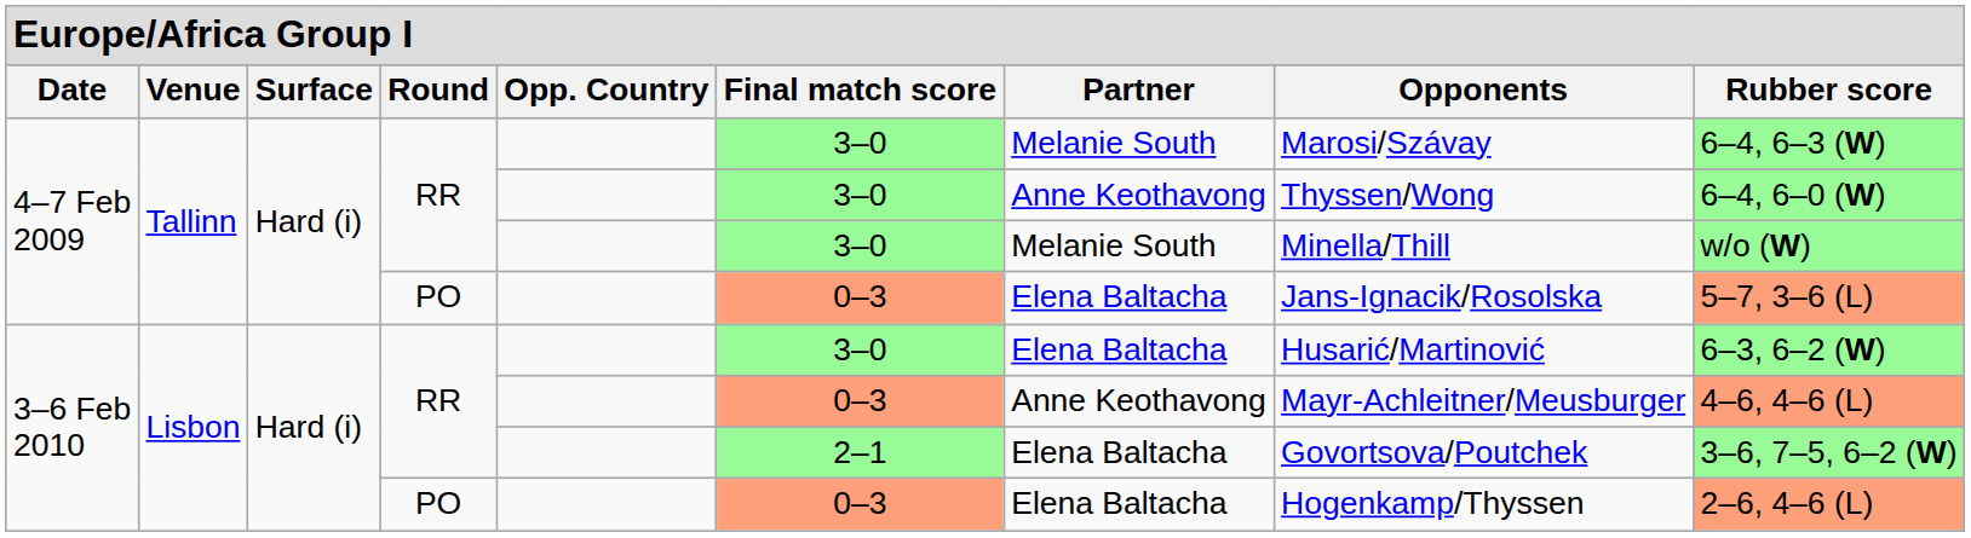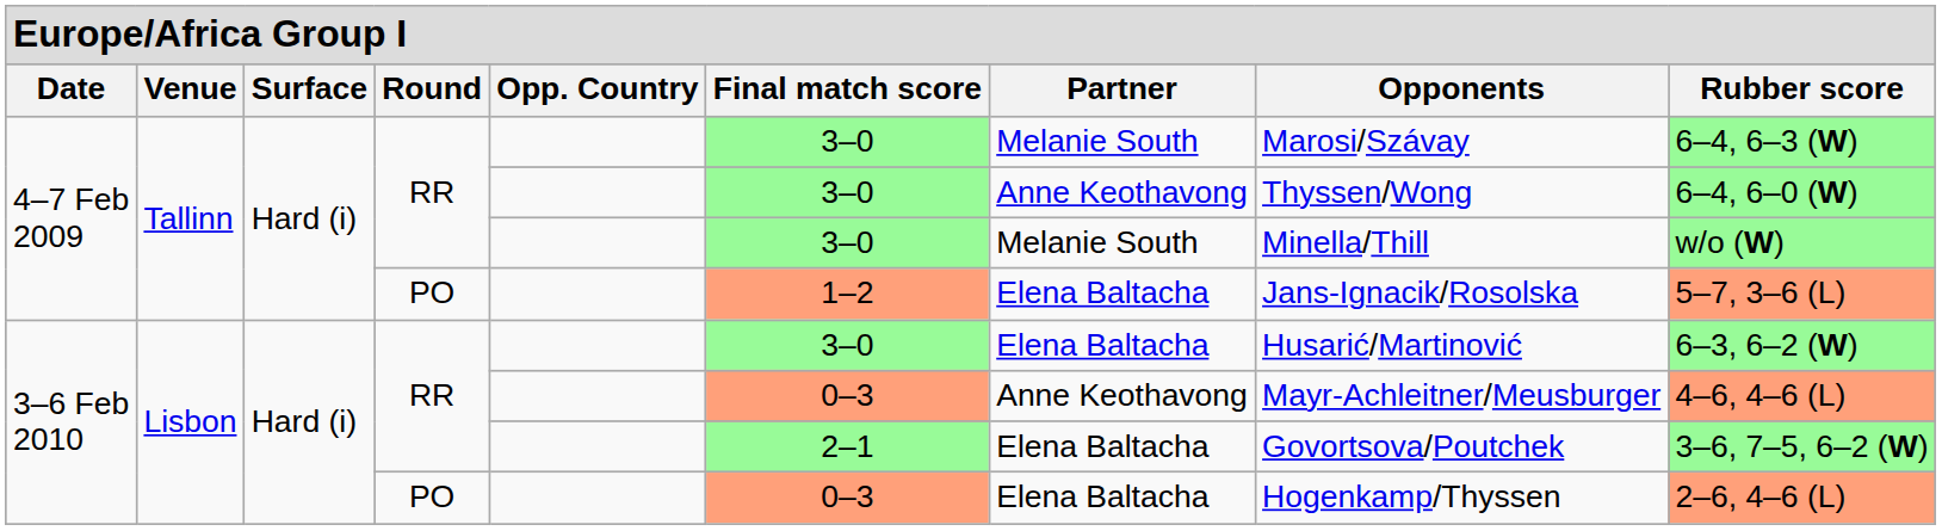4–7 Feb 2009 / PO | column 6: 0–3 -> 1–2
